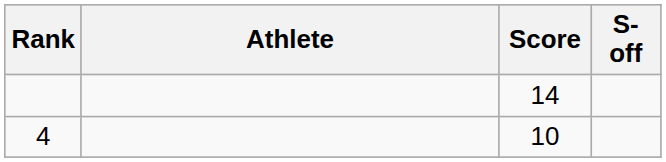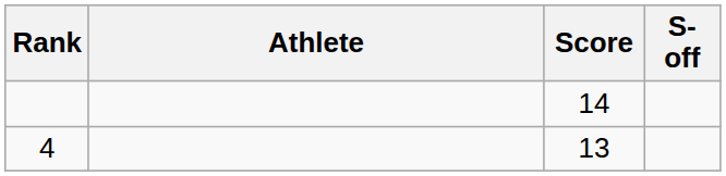4 | Score: 10 -> 13
